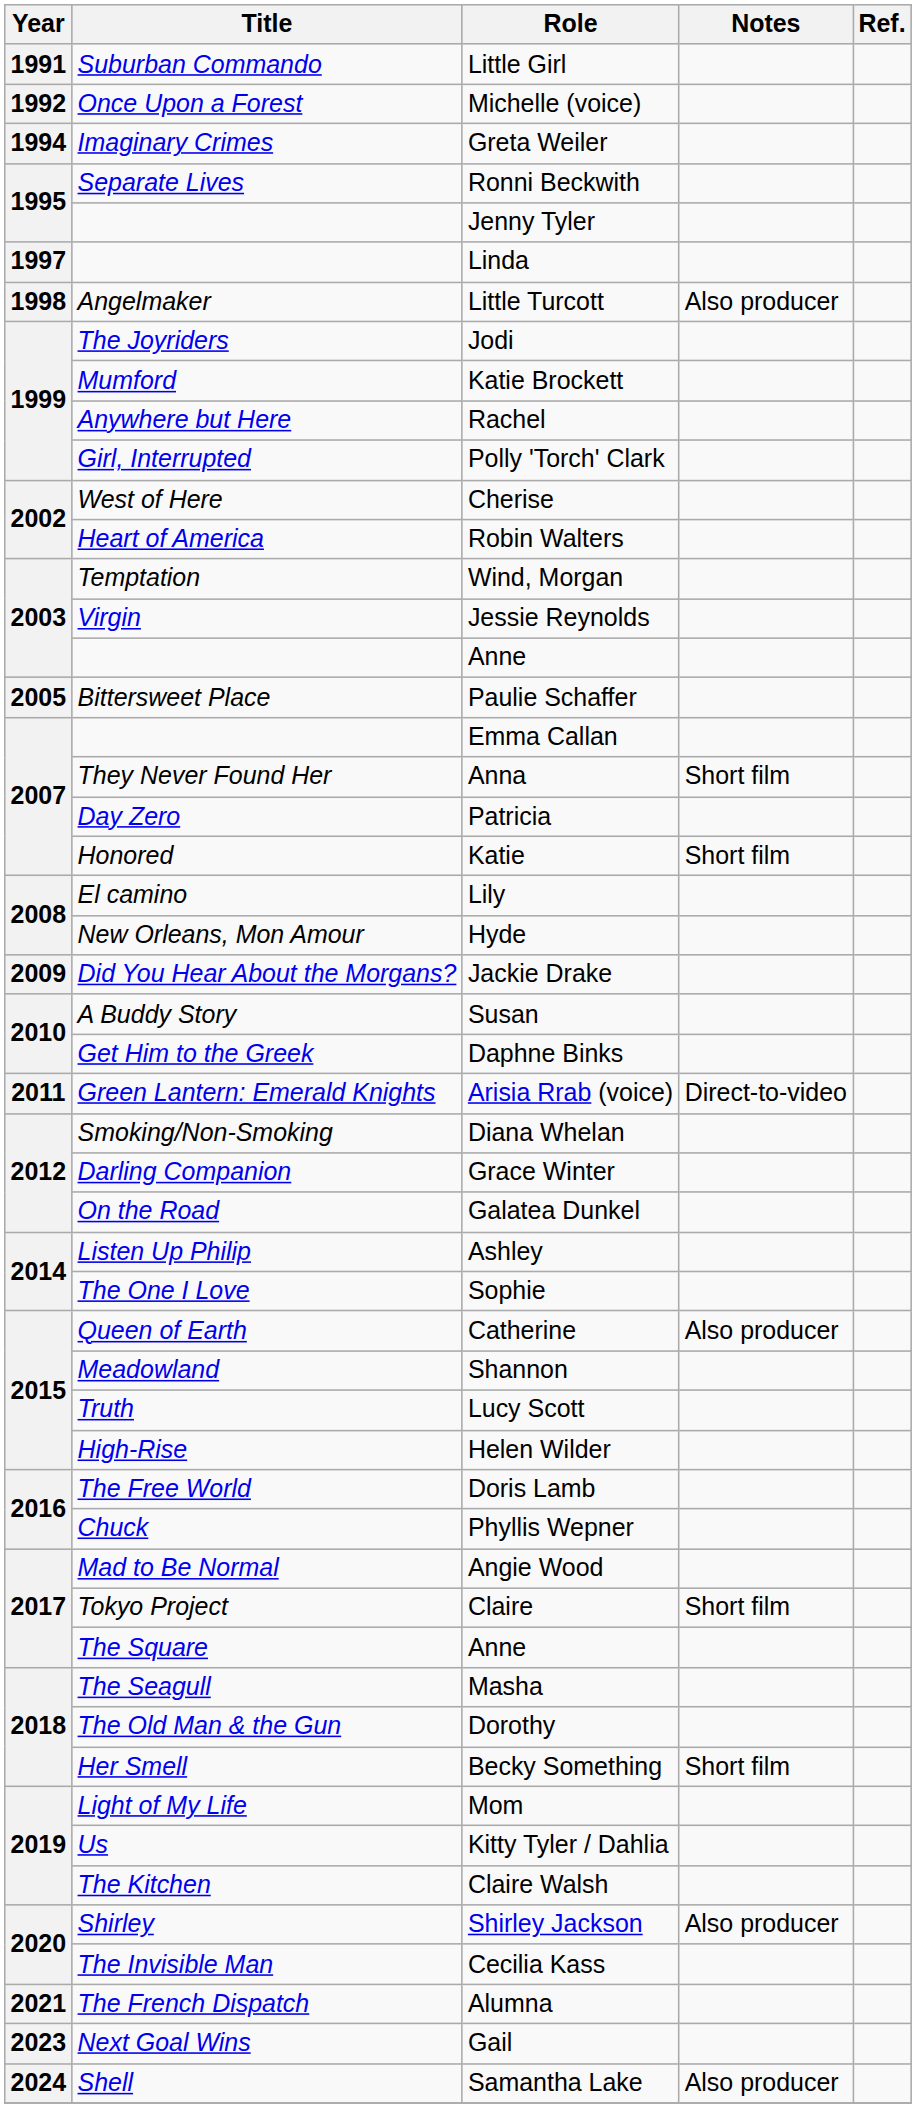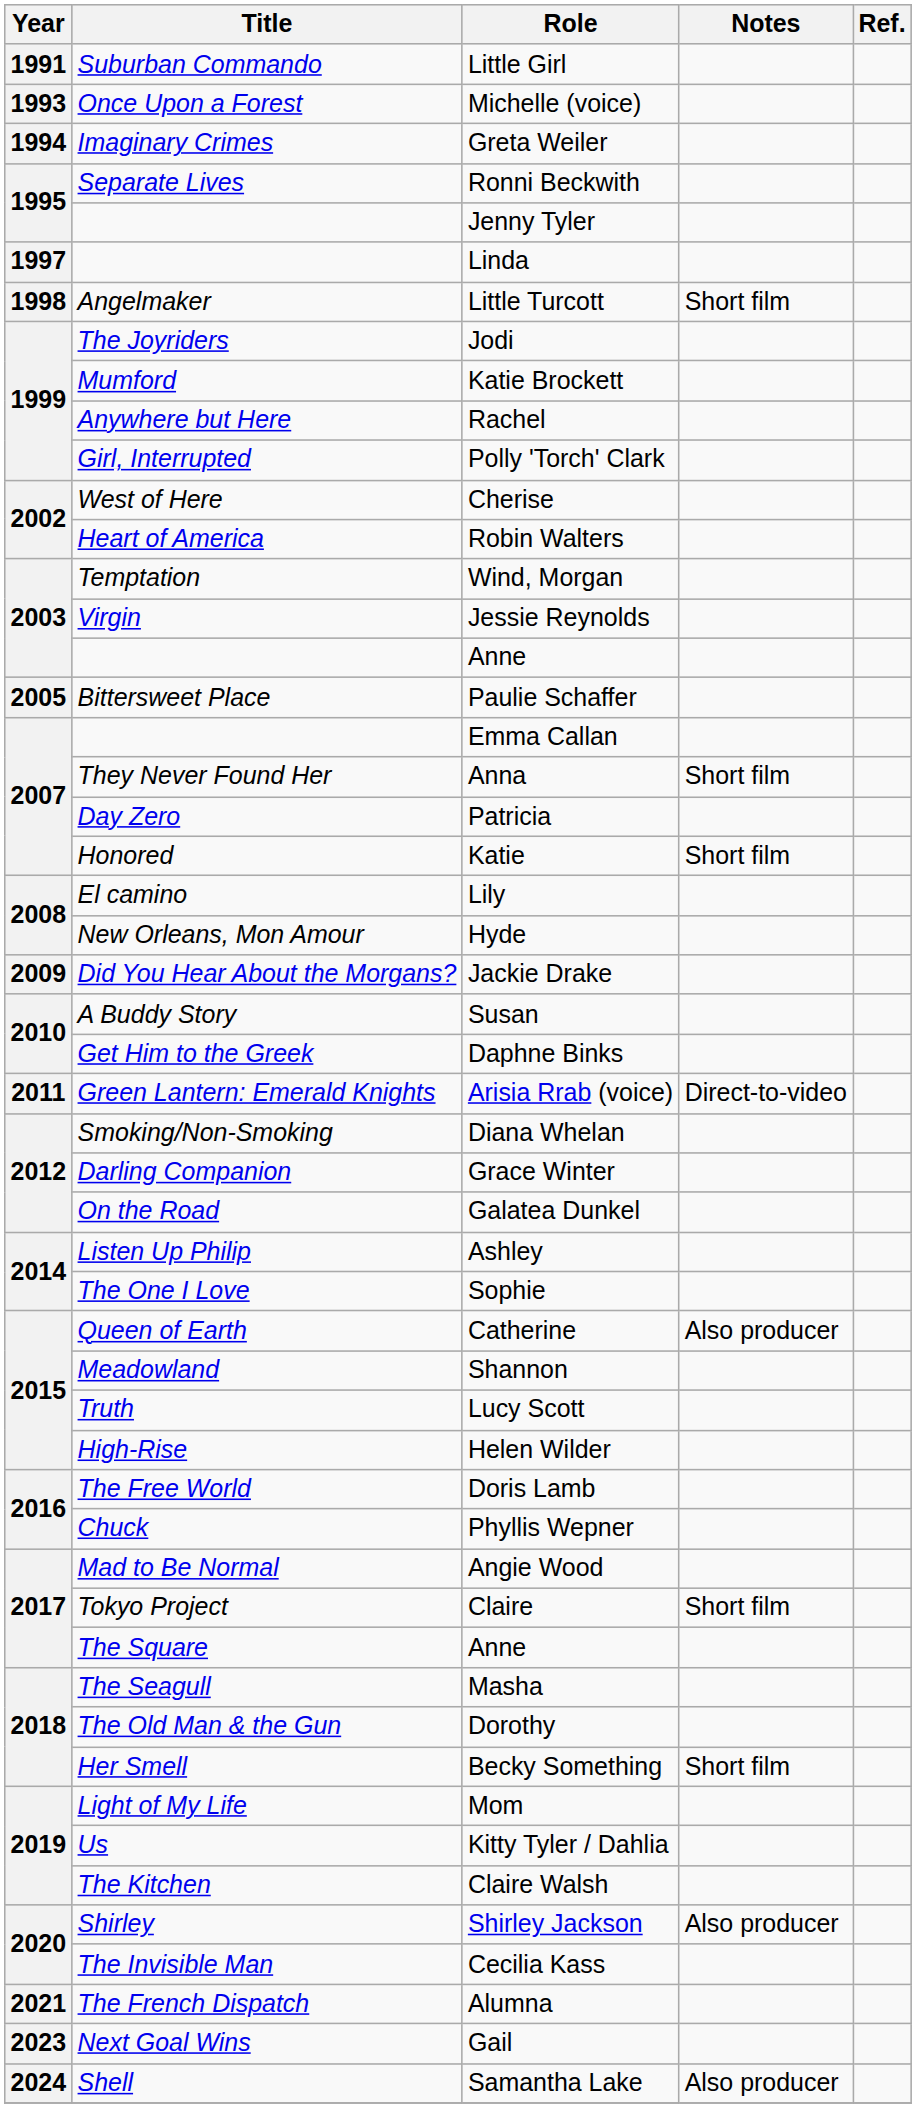Michelle (voice) | Year: 1992 -> 1993
Little Turcott | Notes: Also producer -> Short film
